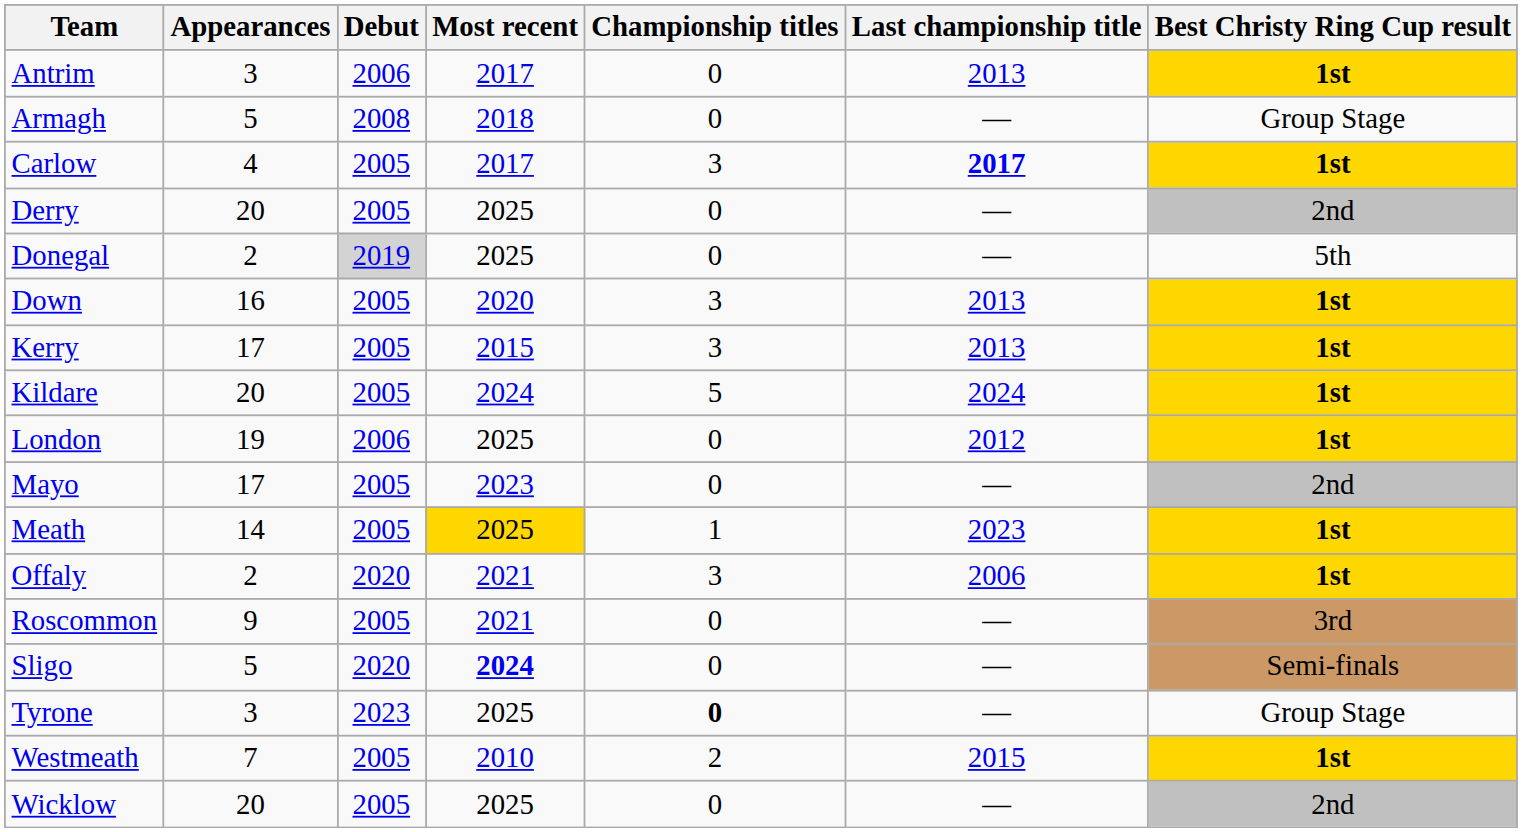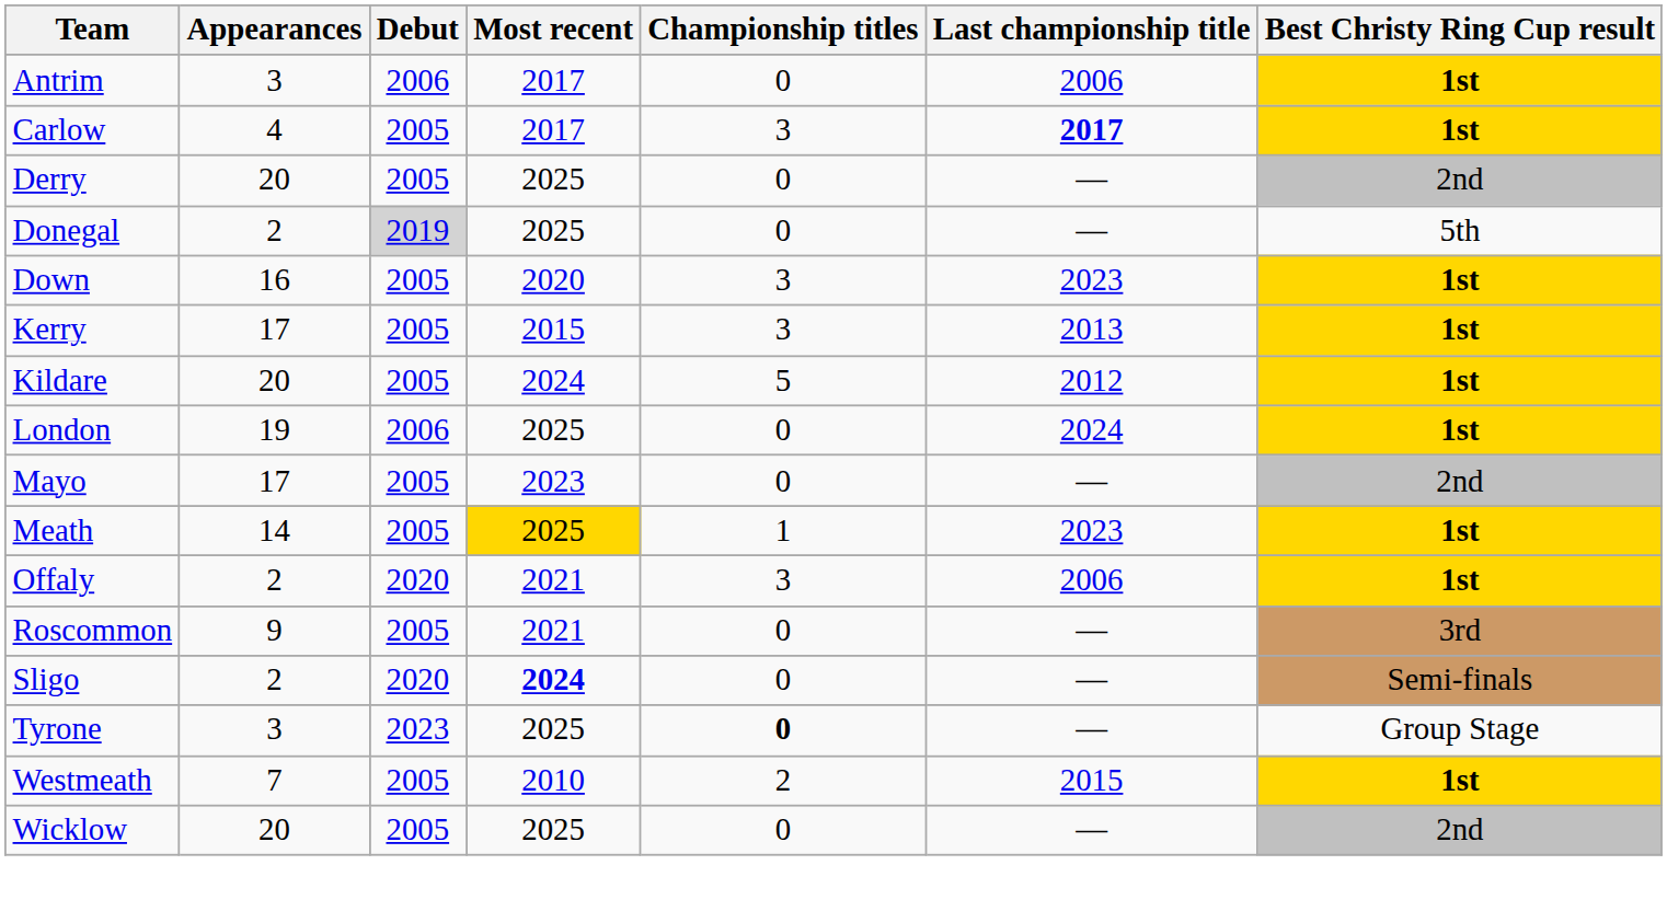Antrim | Last championship title: 2013 -> 2006
- row: Armagh | 5 | 2008 | 2018 | 0 | — | Group Stage
Down | Last championship title: 2013 -> 2023
Kildare | Last championship title: 2024 -> 2012
London | Last championship title: 2012 -> 2024
Sligo | Appearances: 5 -> 2
